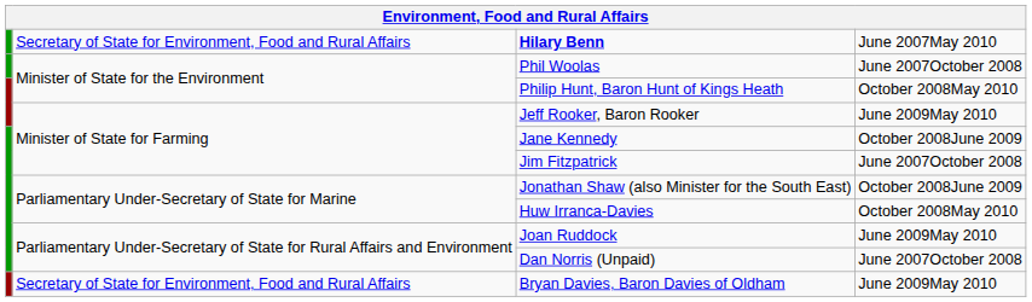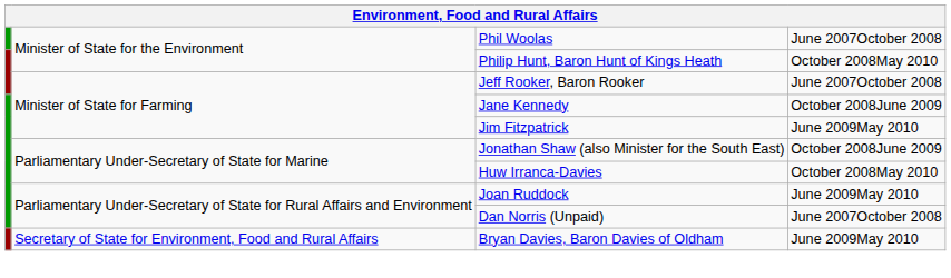- row: Secretary of State for Environment, Food and Rural Affairs | Hilary Benn | June 2007May 2010
Jeff Rooker, Baron Rooker | column 4: June 2009May 2010 -> June 2007October 2008
Jim Fitzpatrick | column 4: June 2007October 2008 -> June 2009May 2010
